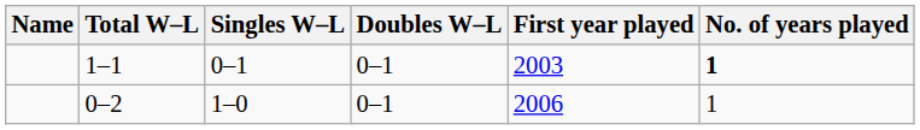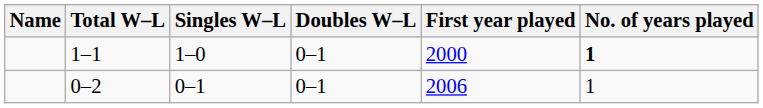1–1 | Singles W–L: 0–1 -> 1–0
1–1 | First year played: 2003 -> 2000
0–2 | Singles W–L: 1–0 -> 0–1
